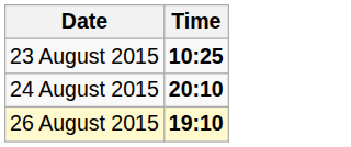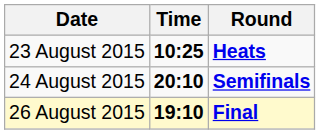+ column: Round | Heats | Semifinals | Final
